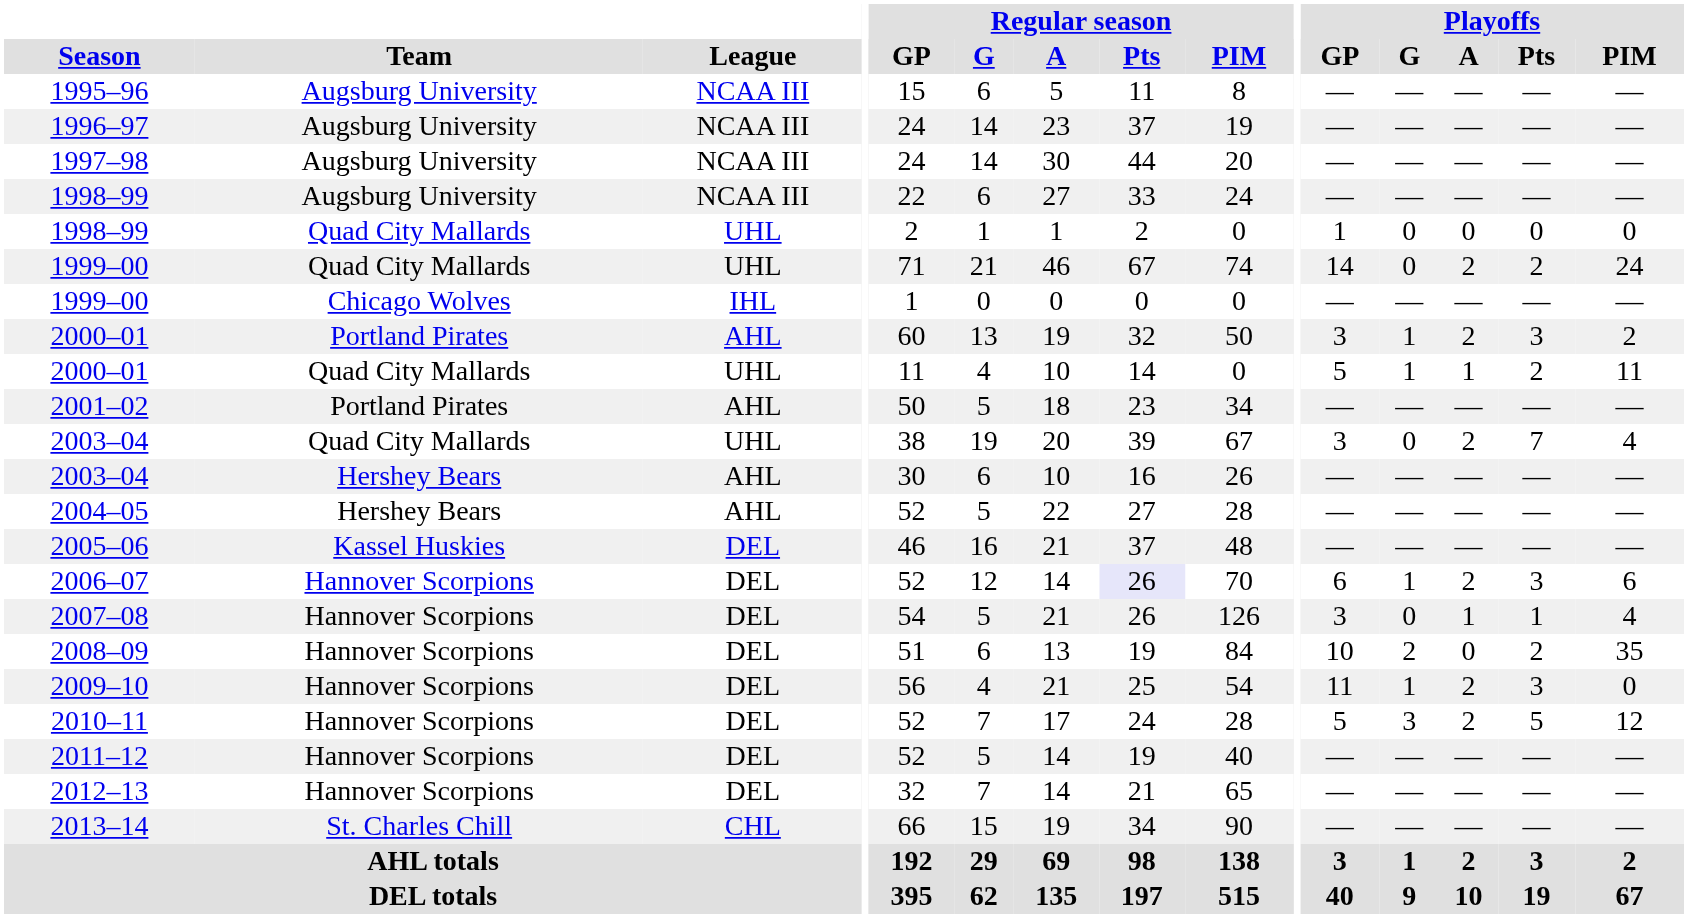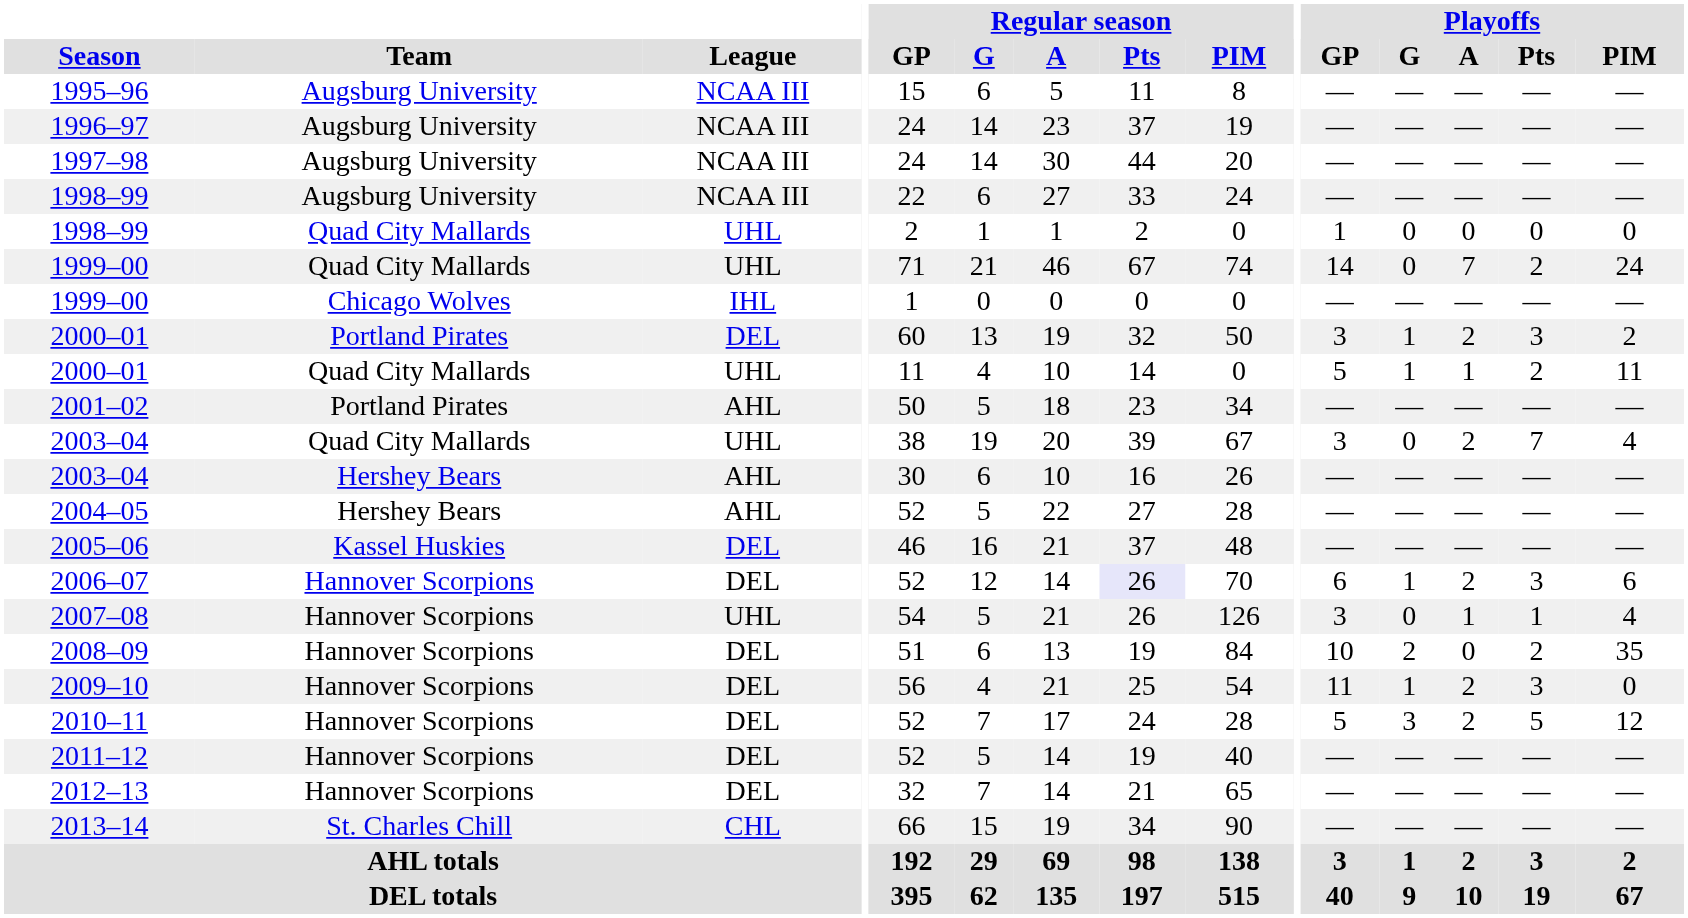1999–00 / Quad City Mallards | Playoffs / A: 2 -> 7
2000–01 / Portland Pirates | League: AHL -> DEL
2007–08 | League: DEL -> UHL
